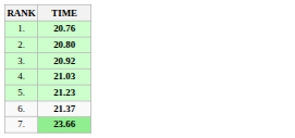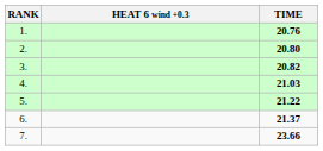+ column: HEAT 6 wind +0.3
3. | TIME: 20.92 -> 20.82
5. | TIME: 21.23 -> 21.22
7. | TIME: lightgreen background -> no background
